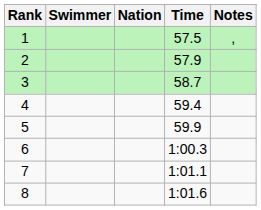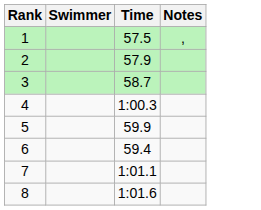- column: Nation
4 | Time: 59.4 -> 1:00.3
6 | Time: 1:00.3 -> 59.4
